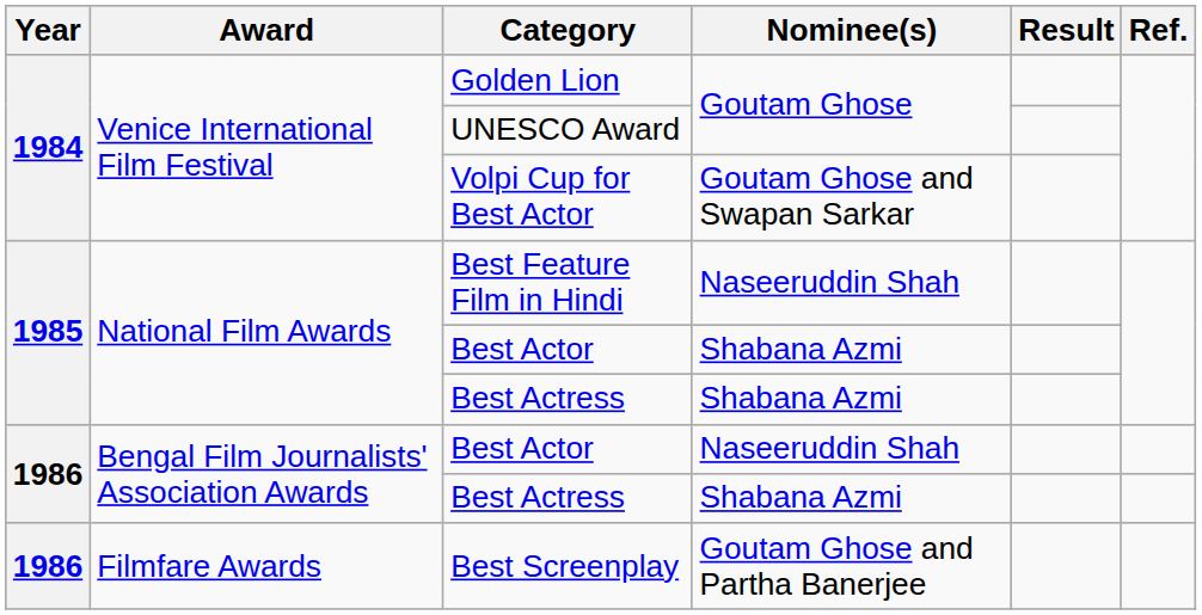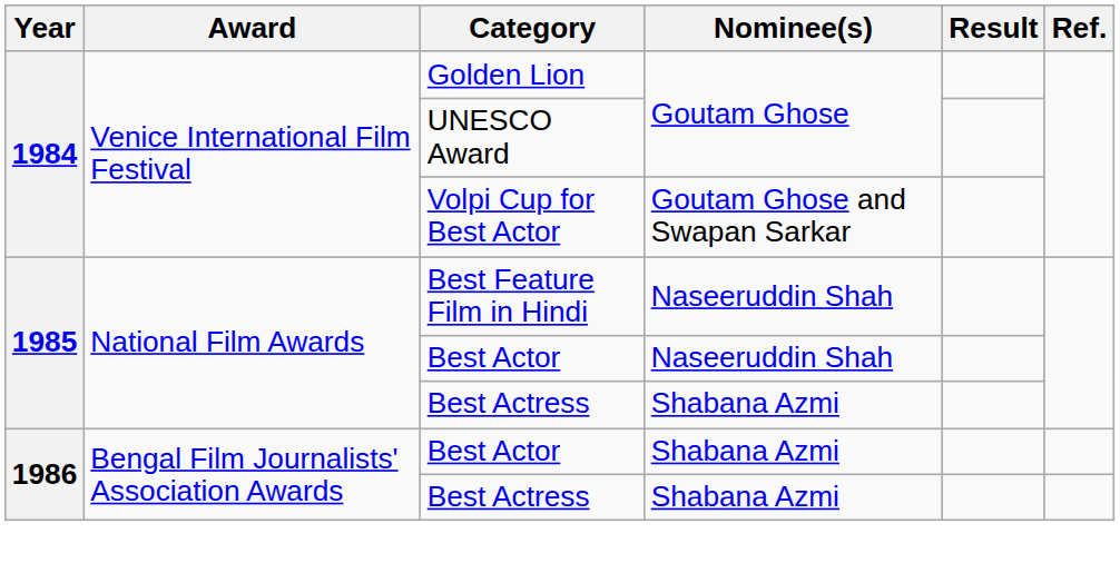National Film Awards / Best Actor | Nominee(s): Shabana Azmi -> Naseeruddin Shah
Bengal Film Journalists' Association Awards / Best Actor | Nominee(s): Naseeruddin Shah -> Shabana Azmi
- row: 1986 | Filmfare Awards | Best Screenplay | Goutam Ghose and Partha Banerjee
